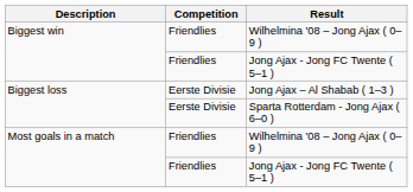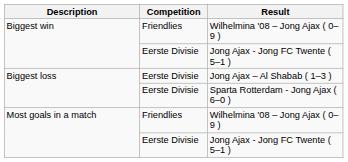Biggest win / Jong Ajax - Jong FC Twente ( 5–1 ) | Competition: Friendlies -> Eerste Divisie
Most goals in a match / Jong Ajax - Jong FC Twente ( 5–1 ) | Competition: Friendlies -> Eerste Divisie
